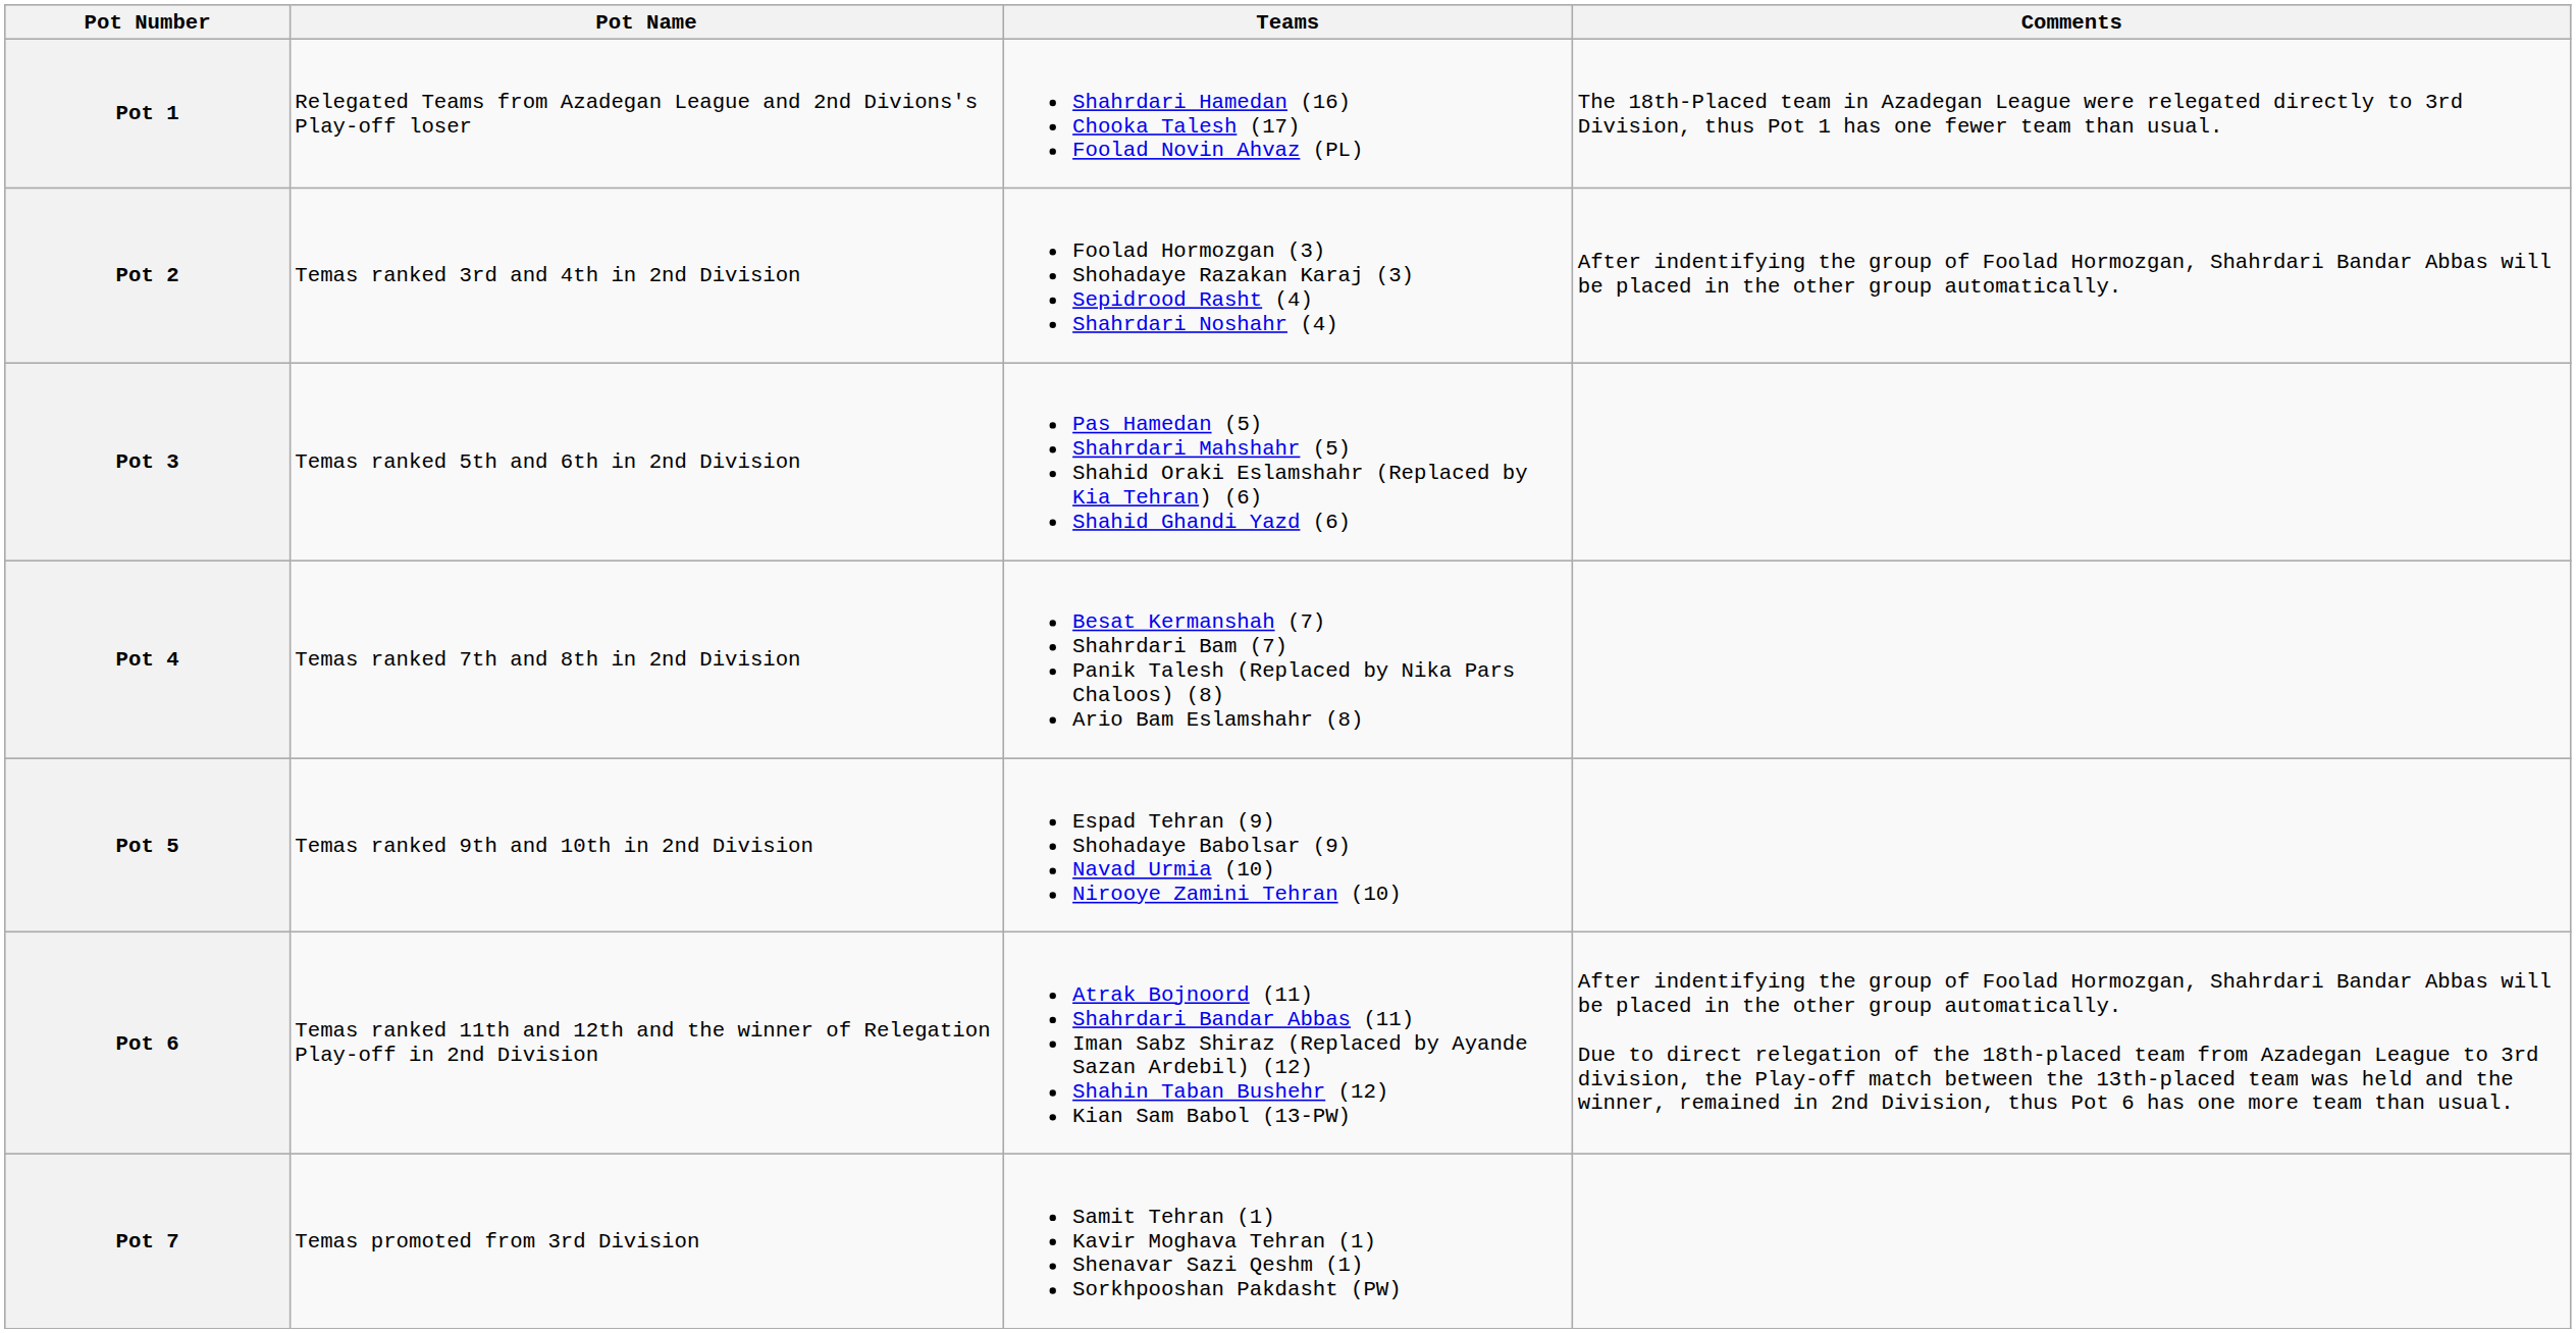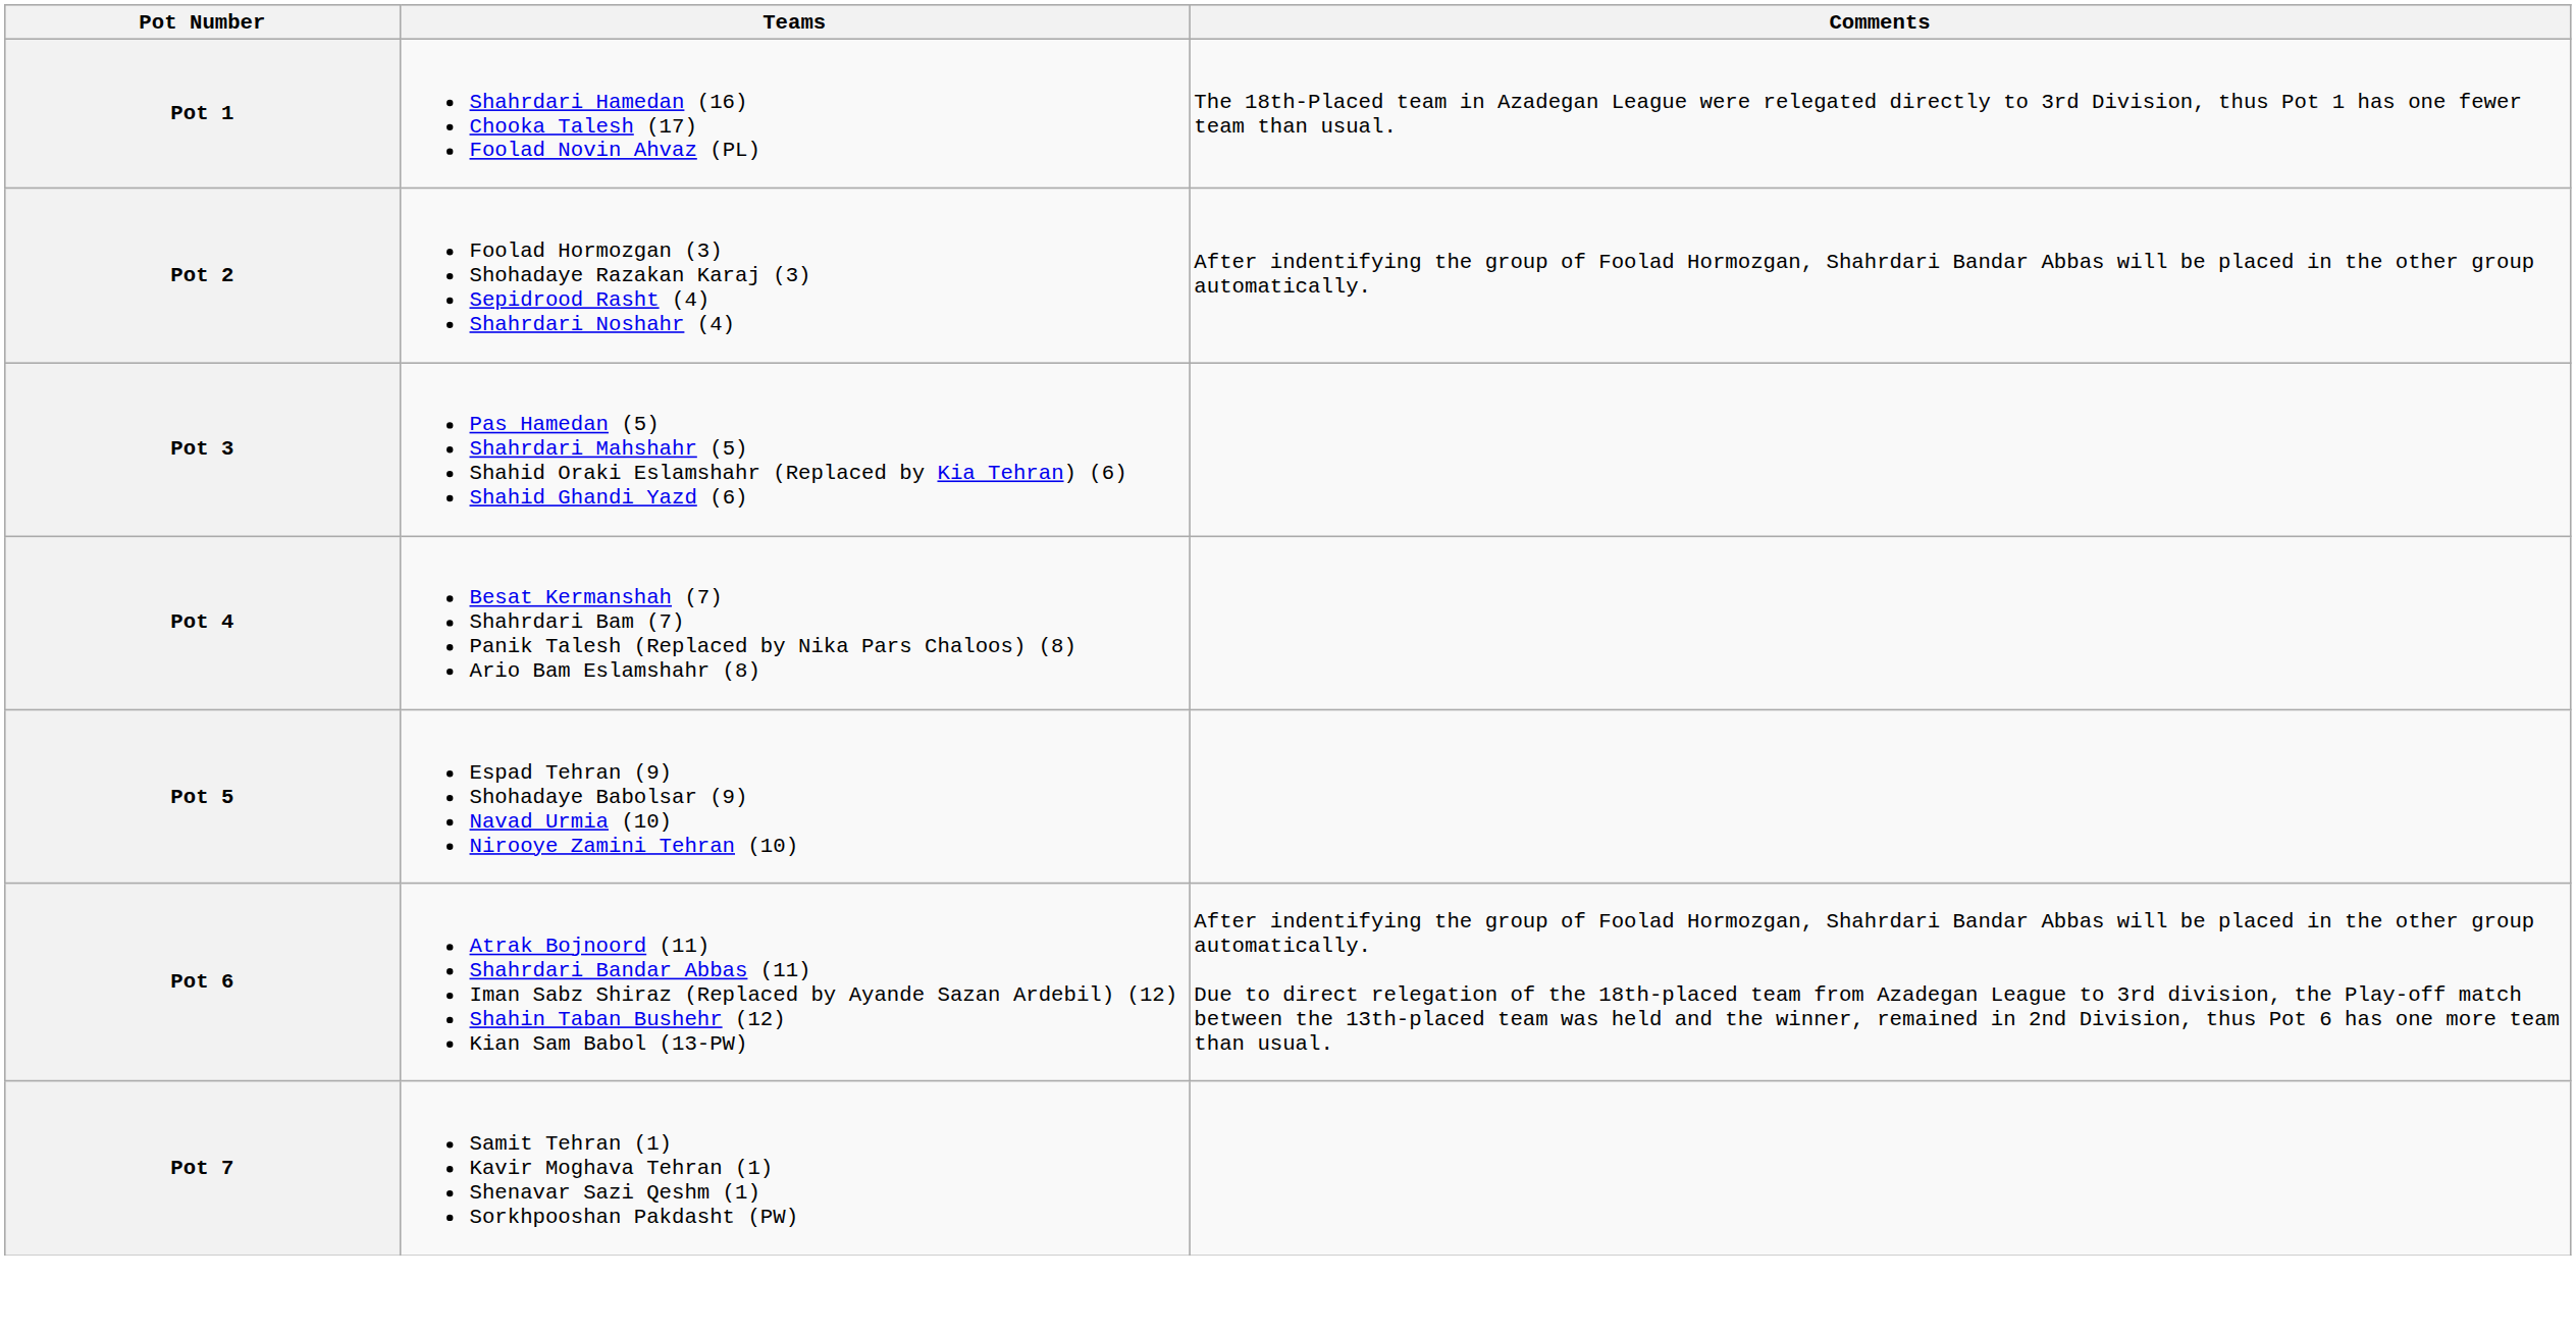- column: Pot Name | Relegated Teams from Azadegan League and 2nd Divions's Play-off loser | Temas ranked 3rd and 4th in 2nd Division | Temas ranked 5th and 6th in 2nd Division | Temas ranked 7th and 8th in 2nd Division | Temas ranked 9th and 10th in 2nd Division | Temas ranked 11th and 12th and the winner of Relegation Play-off in 2nd Division | Temas promoted from 3rd Division
